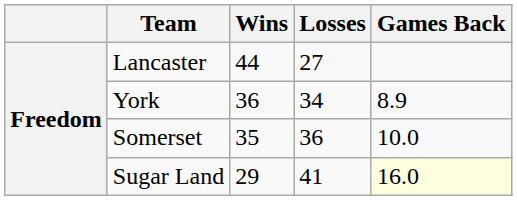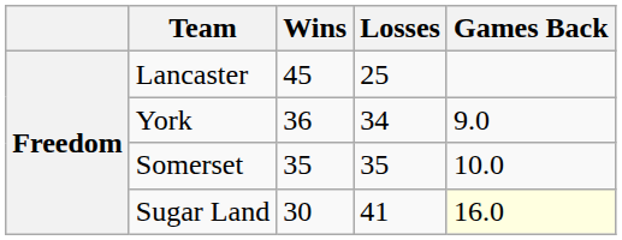Lancaster | Wins: 44 -> 45
Lancaster | Losses: 27 -> 25
York | Games Back: 8.9 -> 9.0
Somerset | Losses: 36 -> 35
Sugar Land | Wins: 29 -> 30
